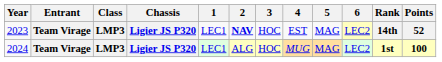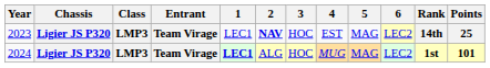columns swapped: Entrant <-> Chassis
2023 | Points: 52 -> 25
2024 | 1: normal -> bold
2024 | Points: 100 -> 101
